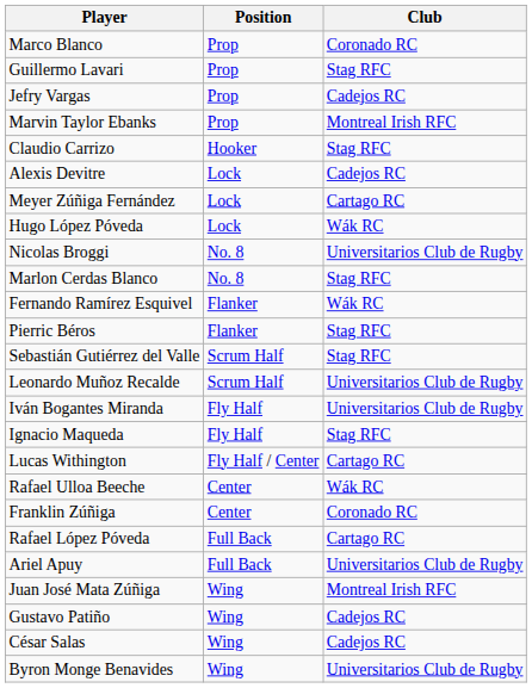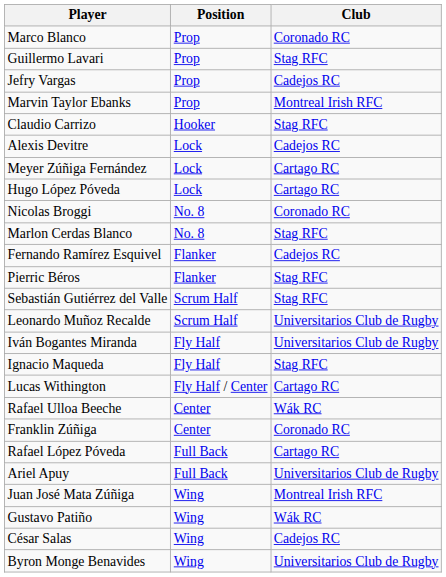Hugo López Póveda | Club: Wák RC -> Cartago RC
Nicolas Broggi | Club: Universitarios Club de Rugby -> Coronado RC
Fernando Ramírez Esquivel | Club: Wák RC -> Cadejos RC
Gustavo Patiño | Club: Cadejos RC -> Wák RC
